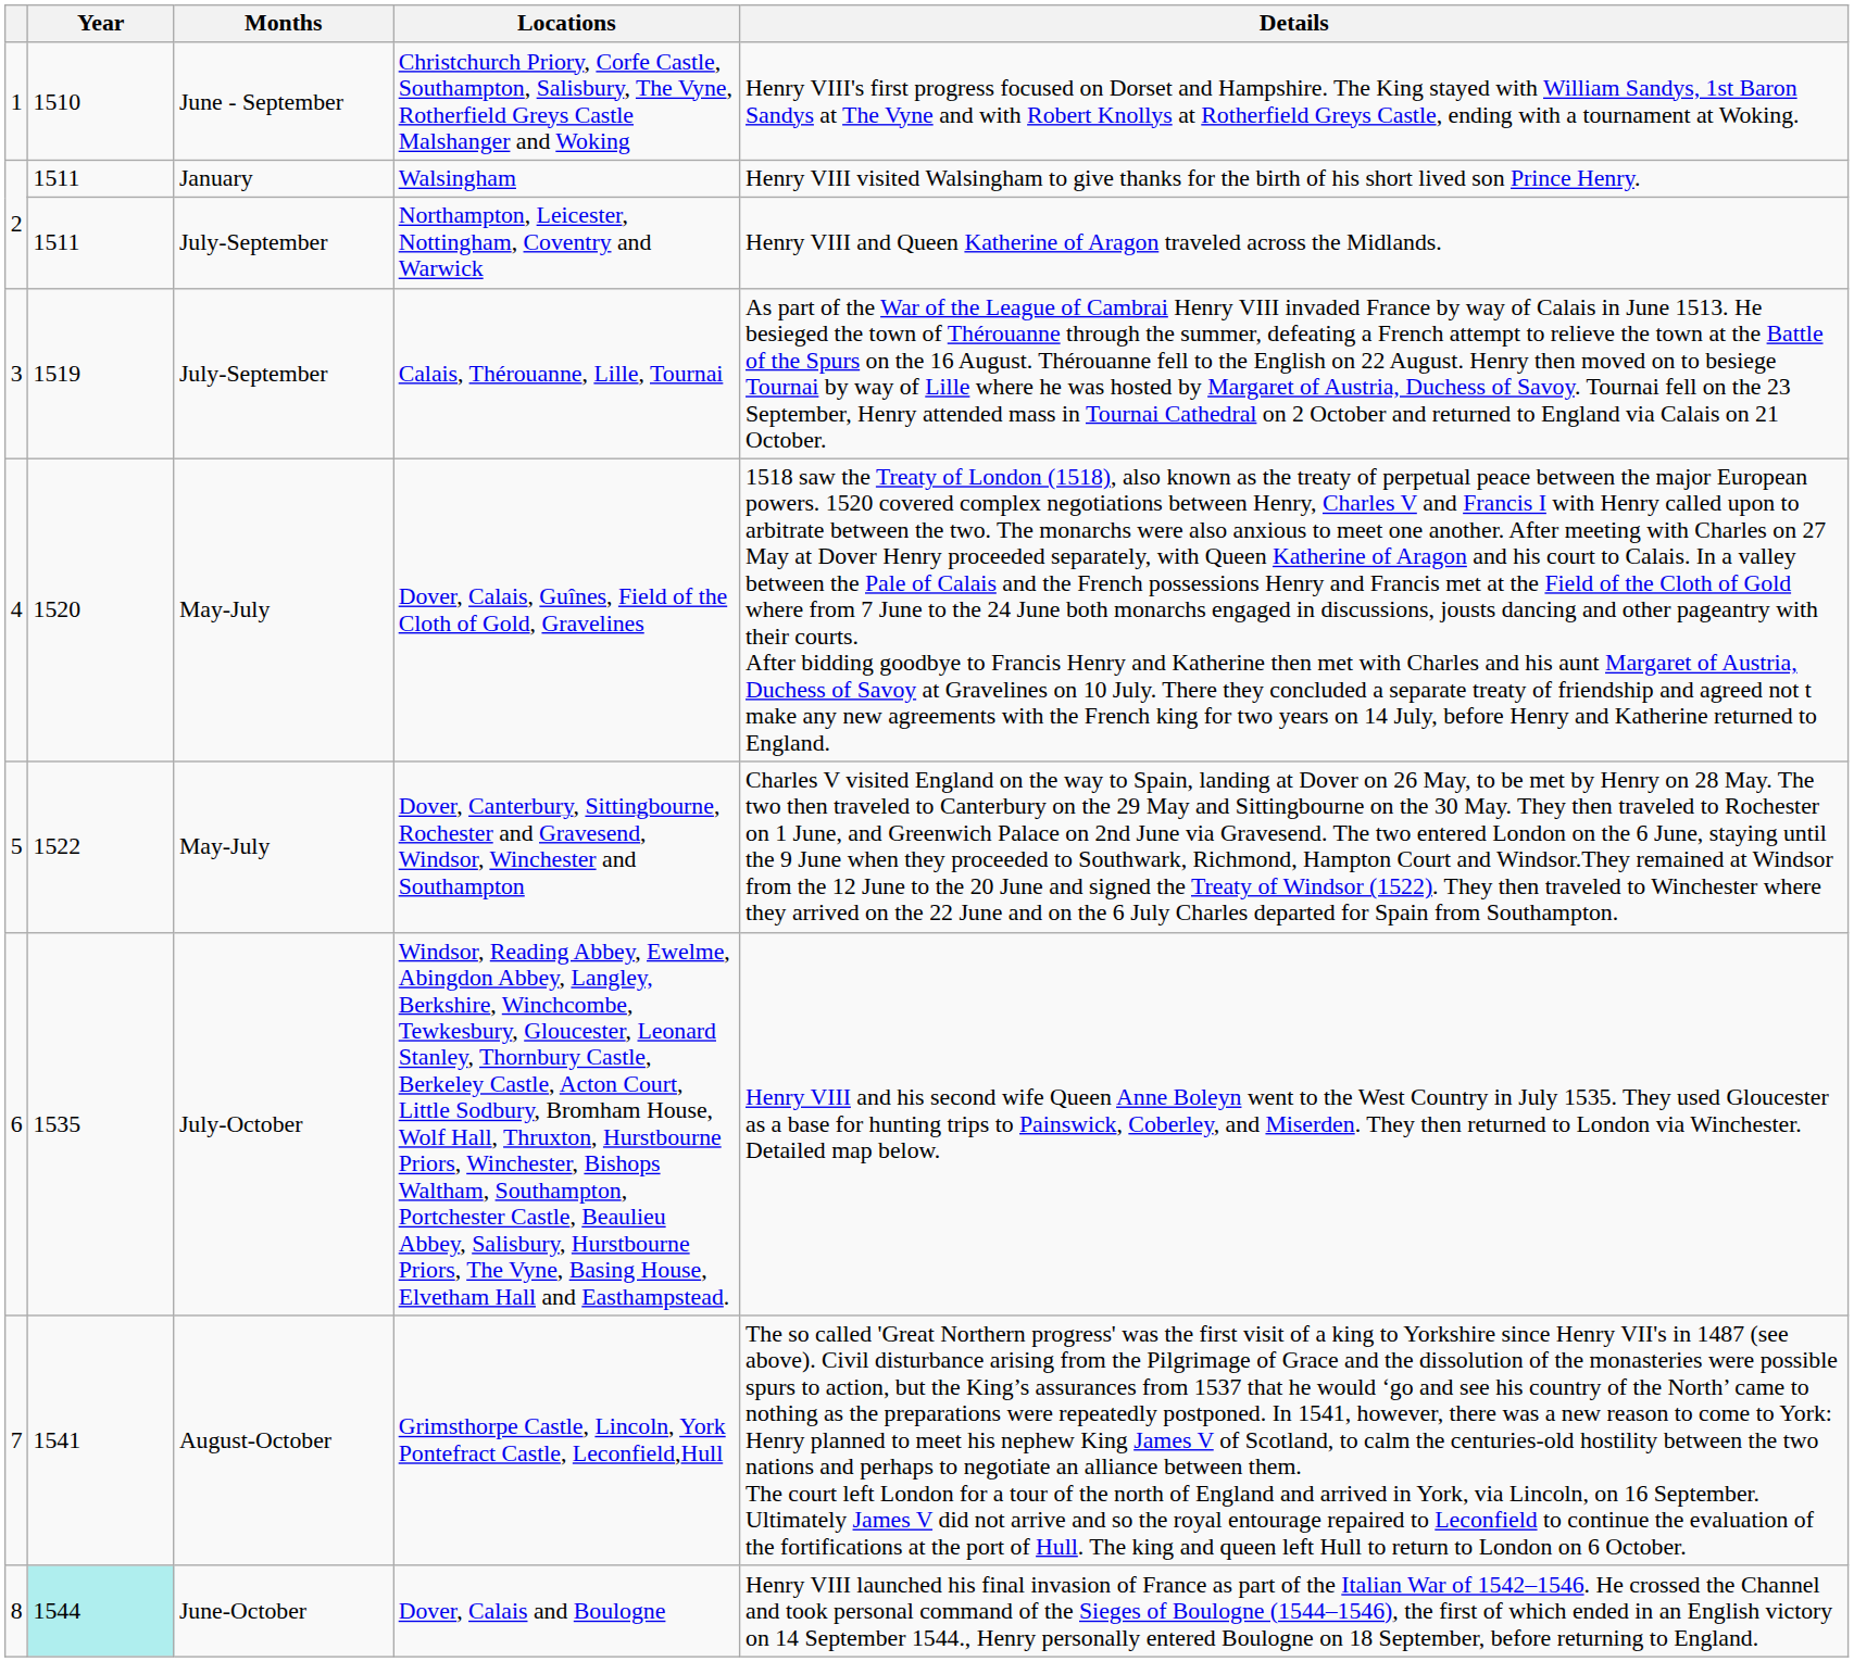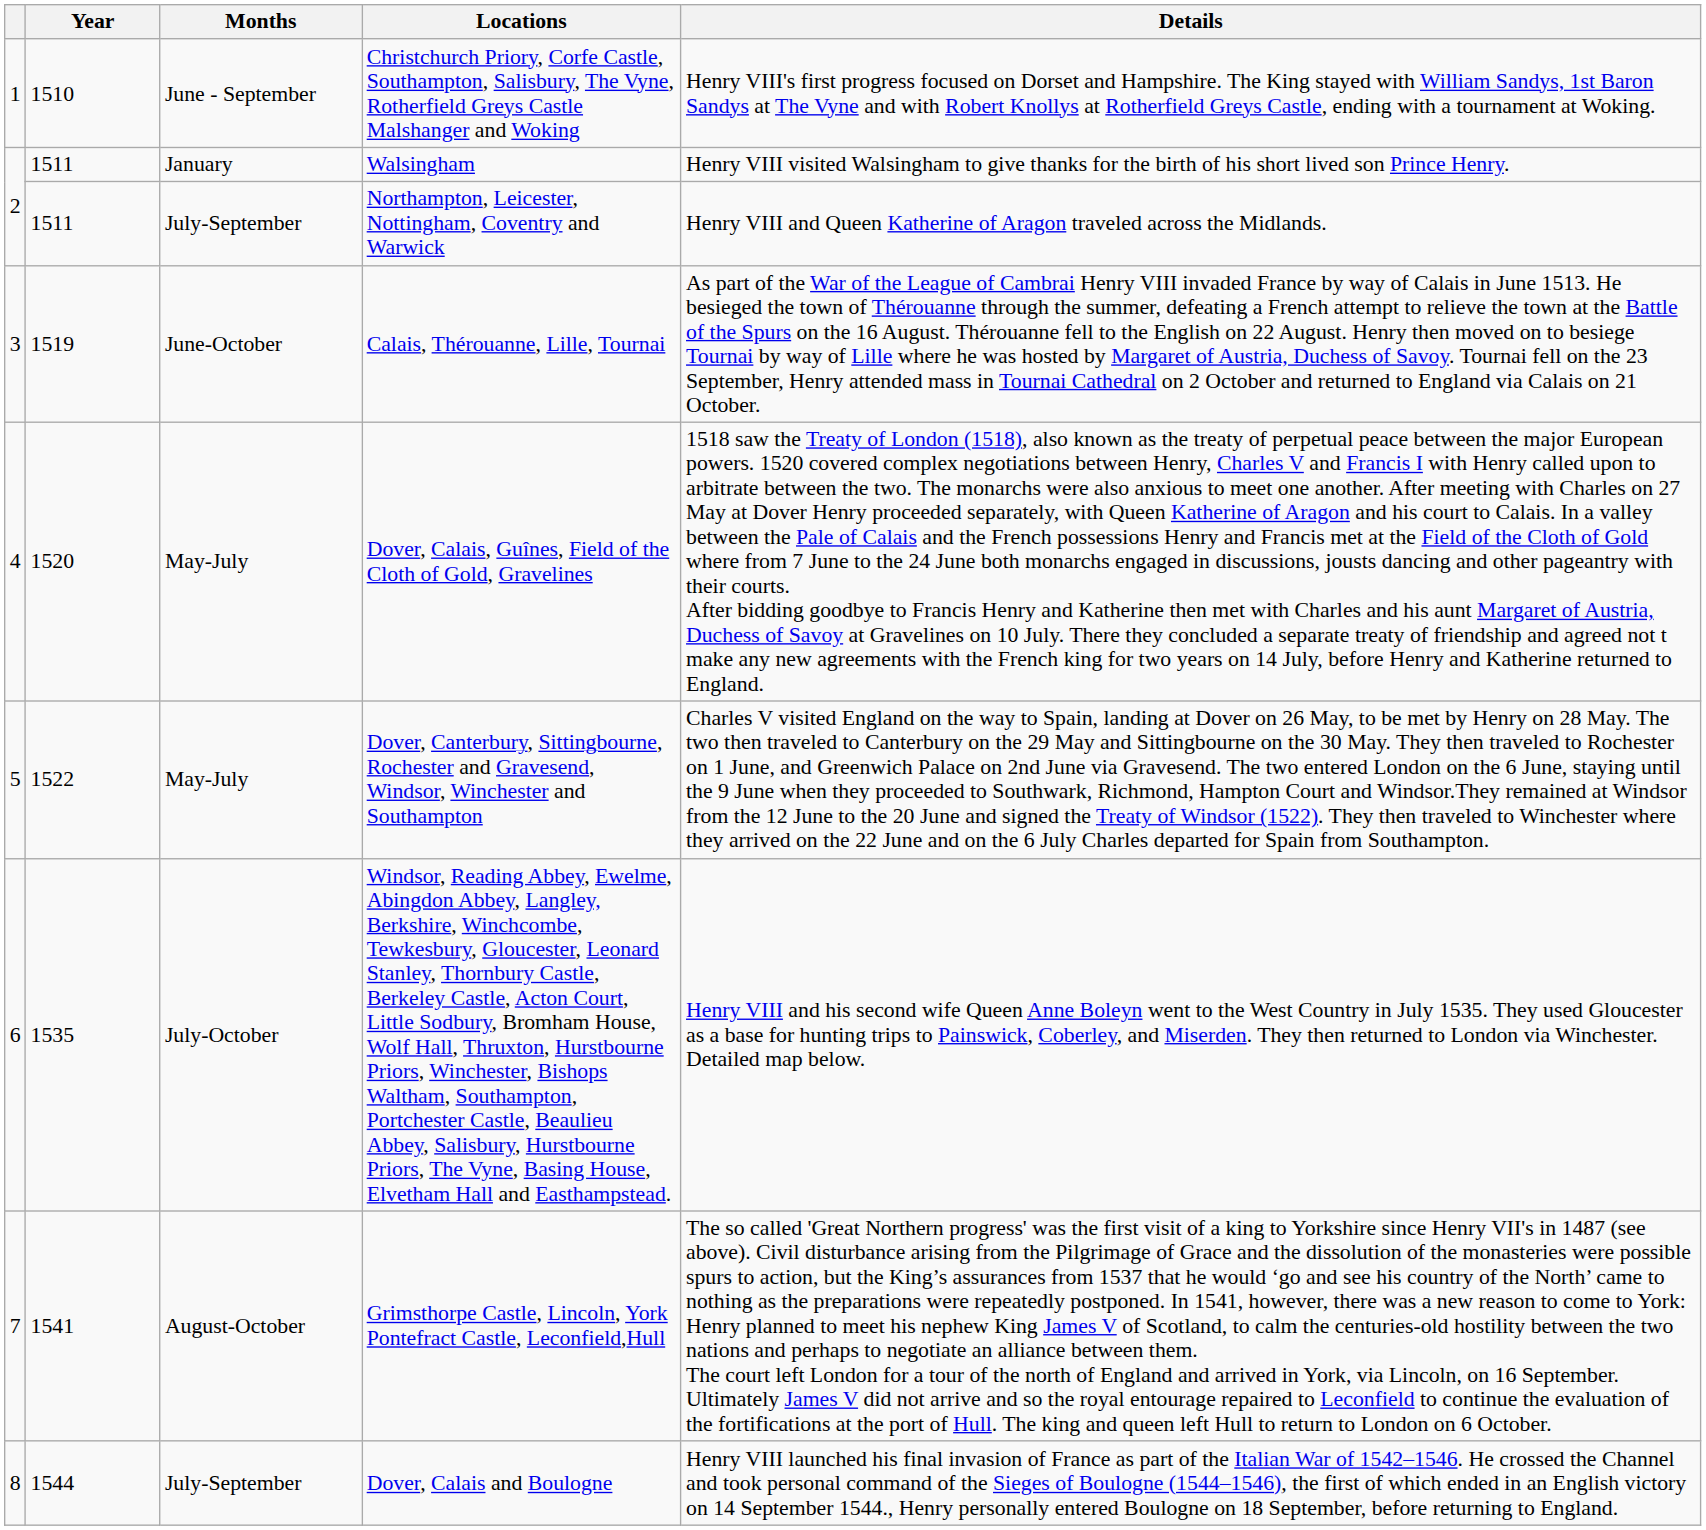Calais, Thérouanne, Lille, Tournai | Months: July-September -> June-October
Dover, Calais and Boulogne | Year: paleturquoise background -> no background
Dover, Calais and Boulogne | Months: June-October -> July-September
